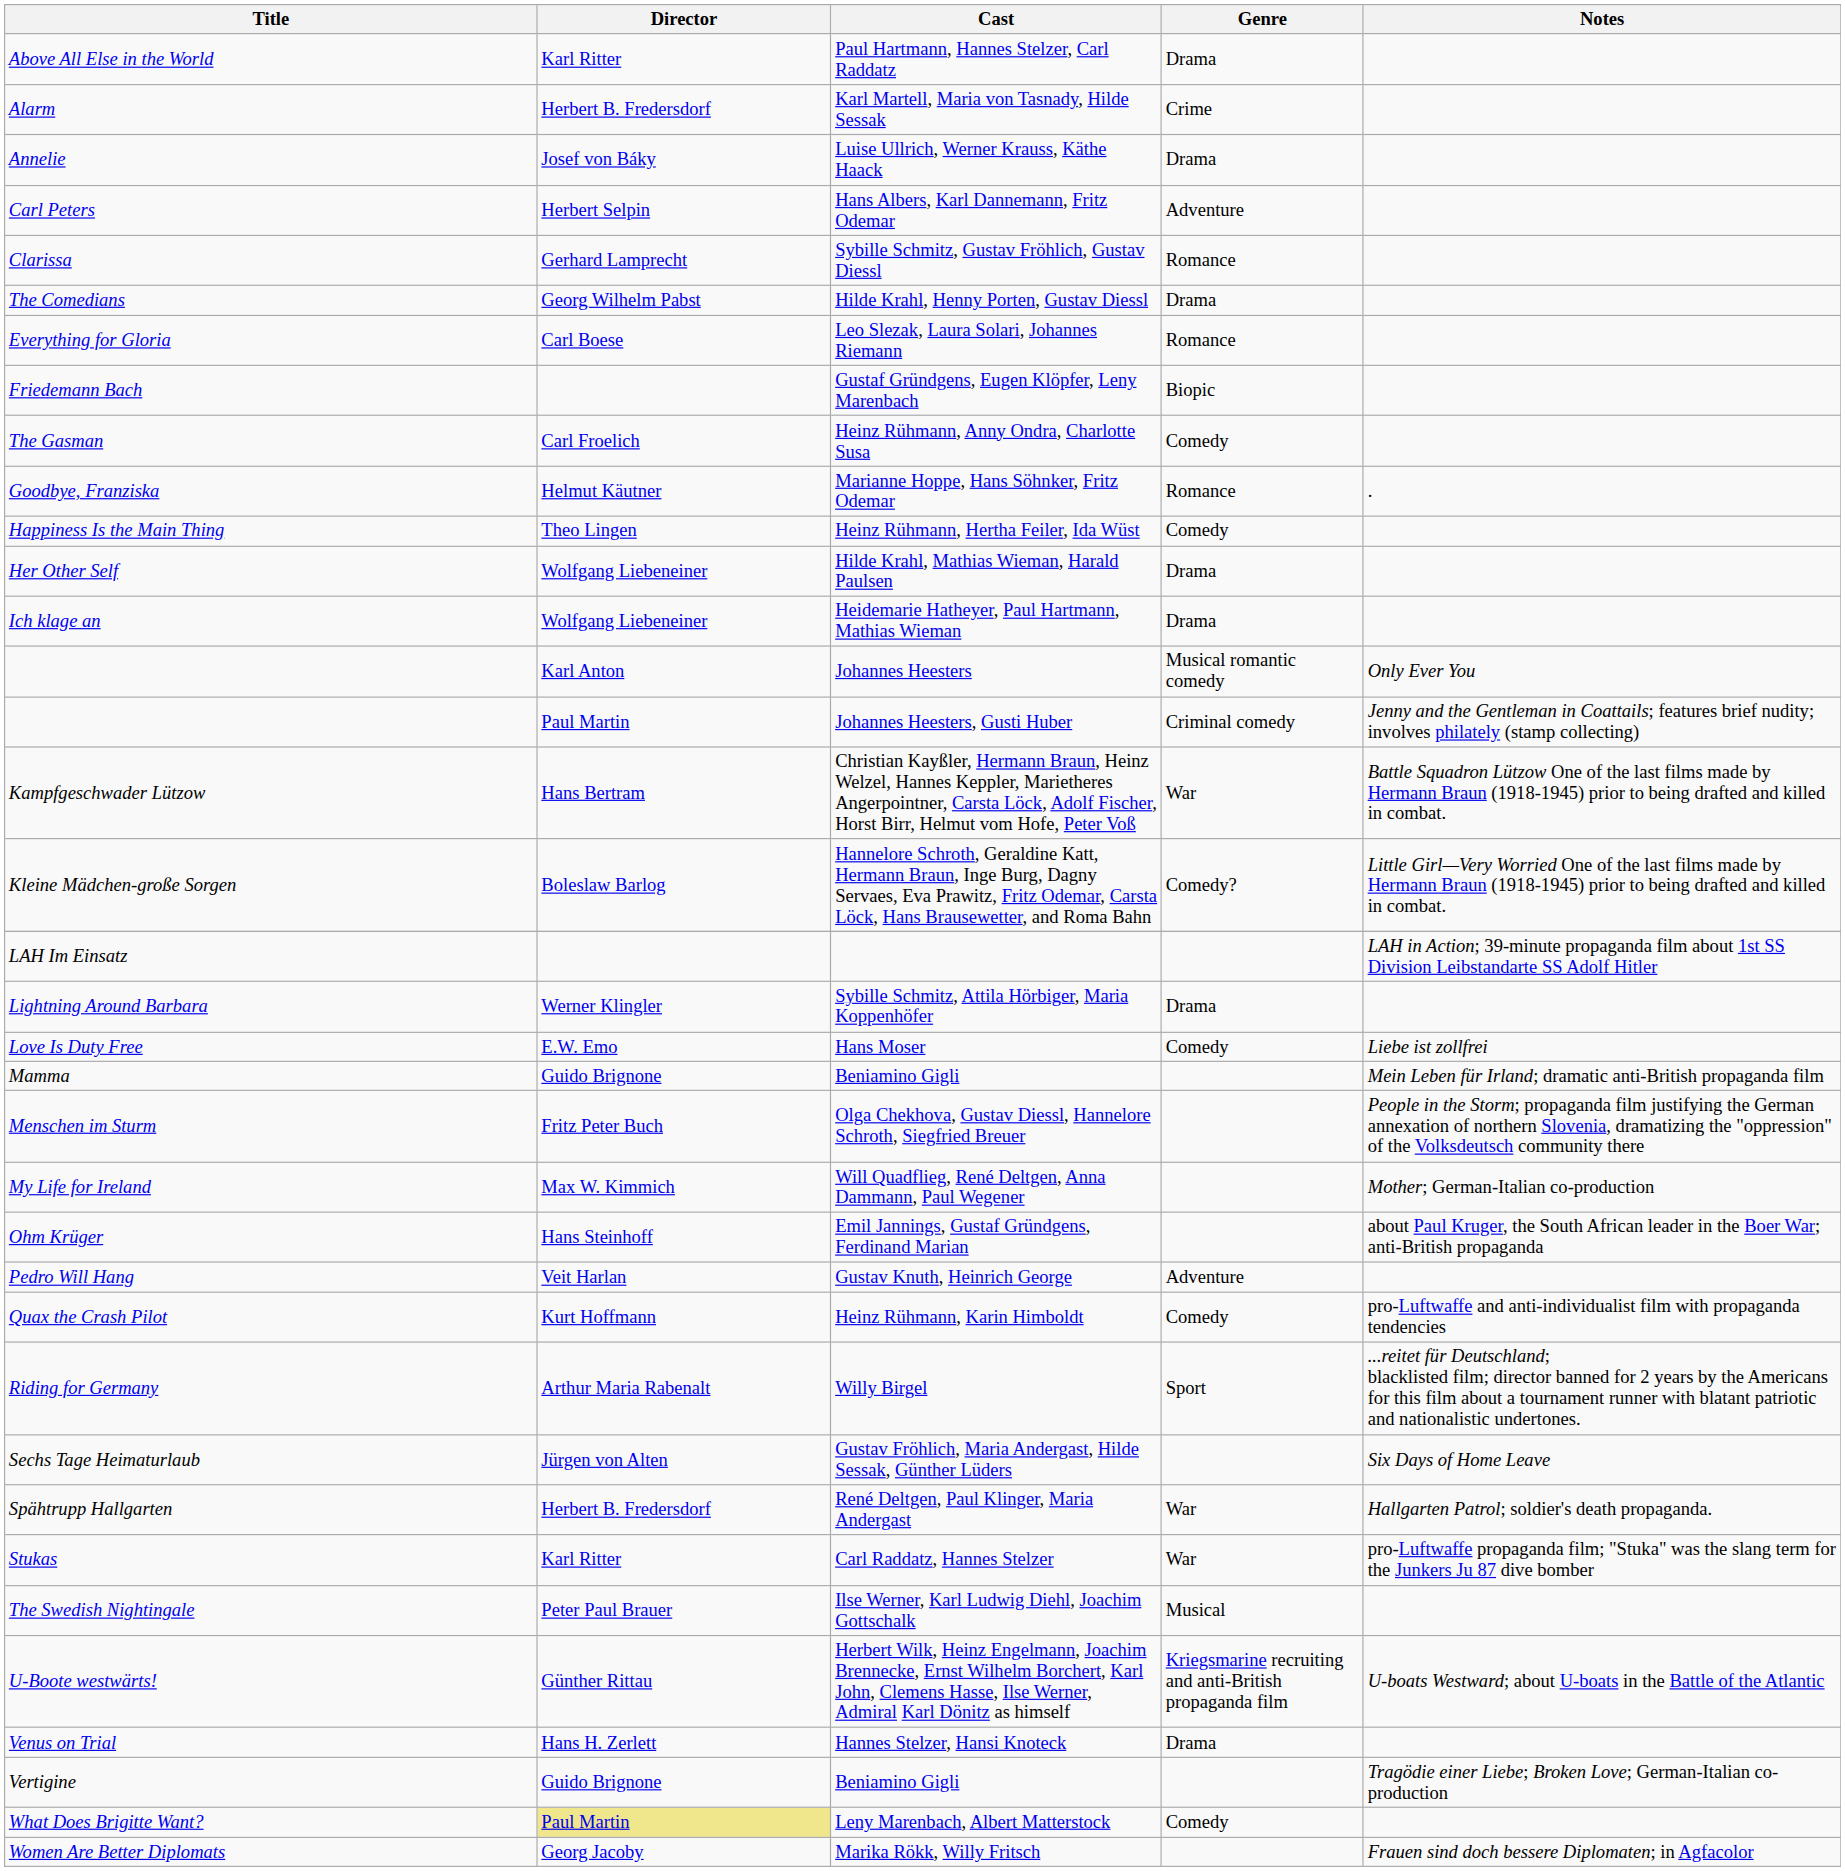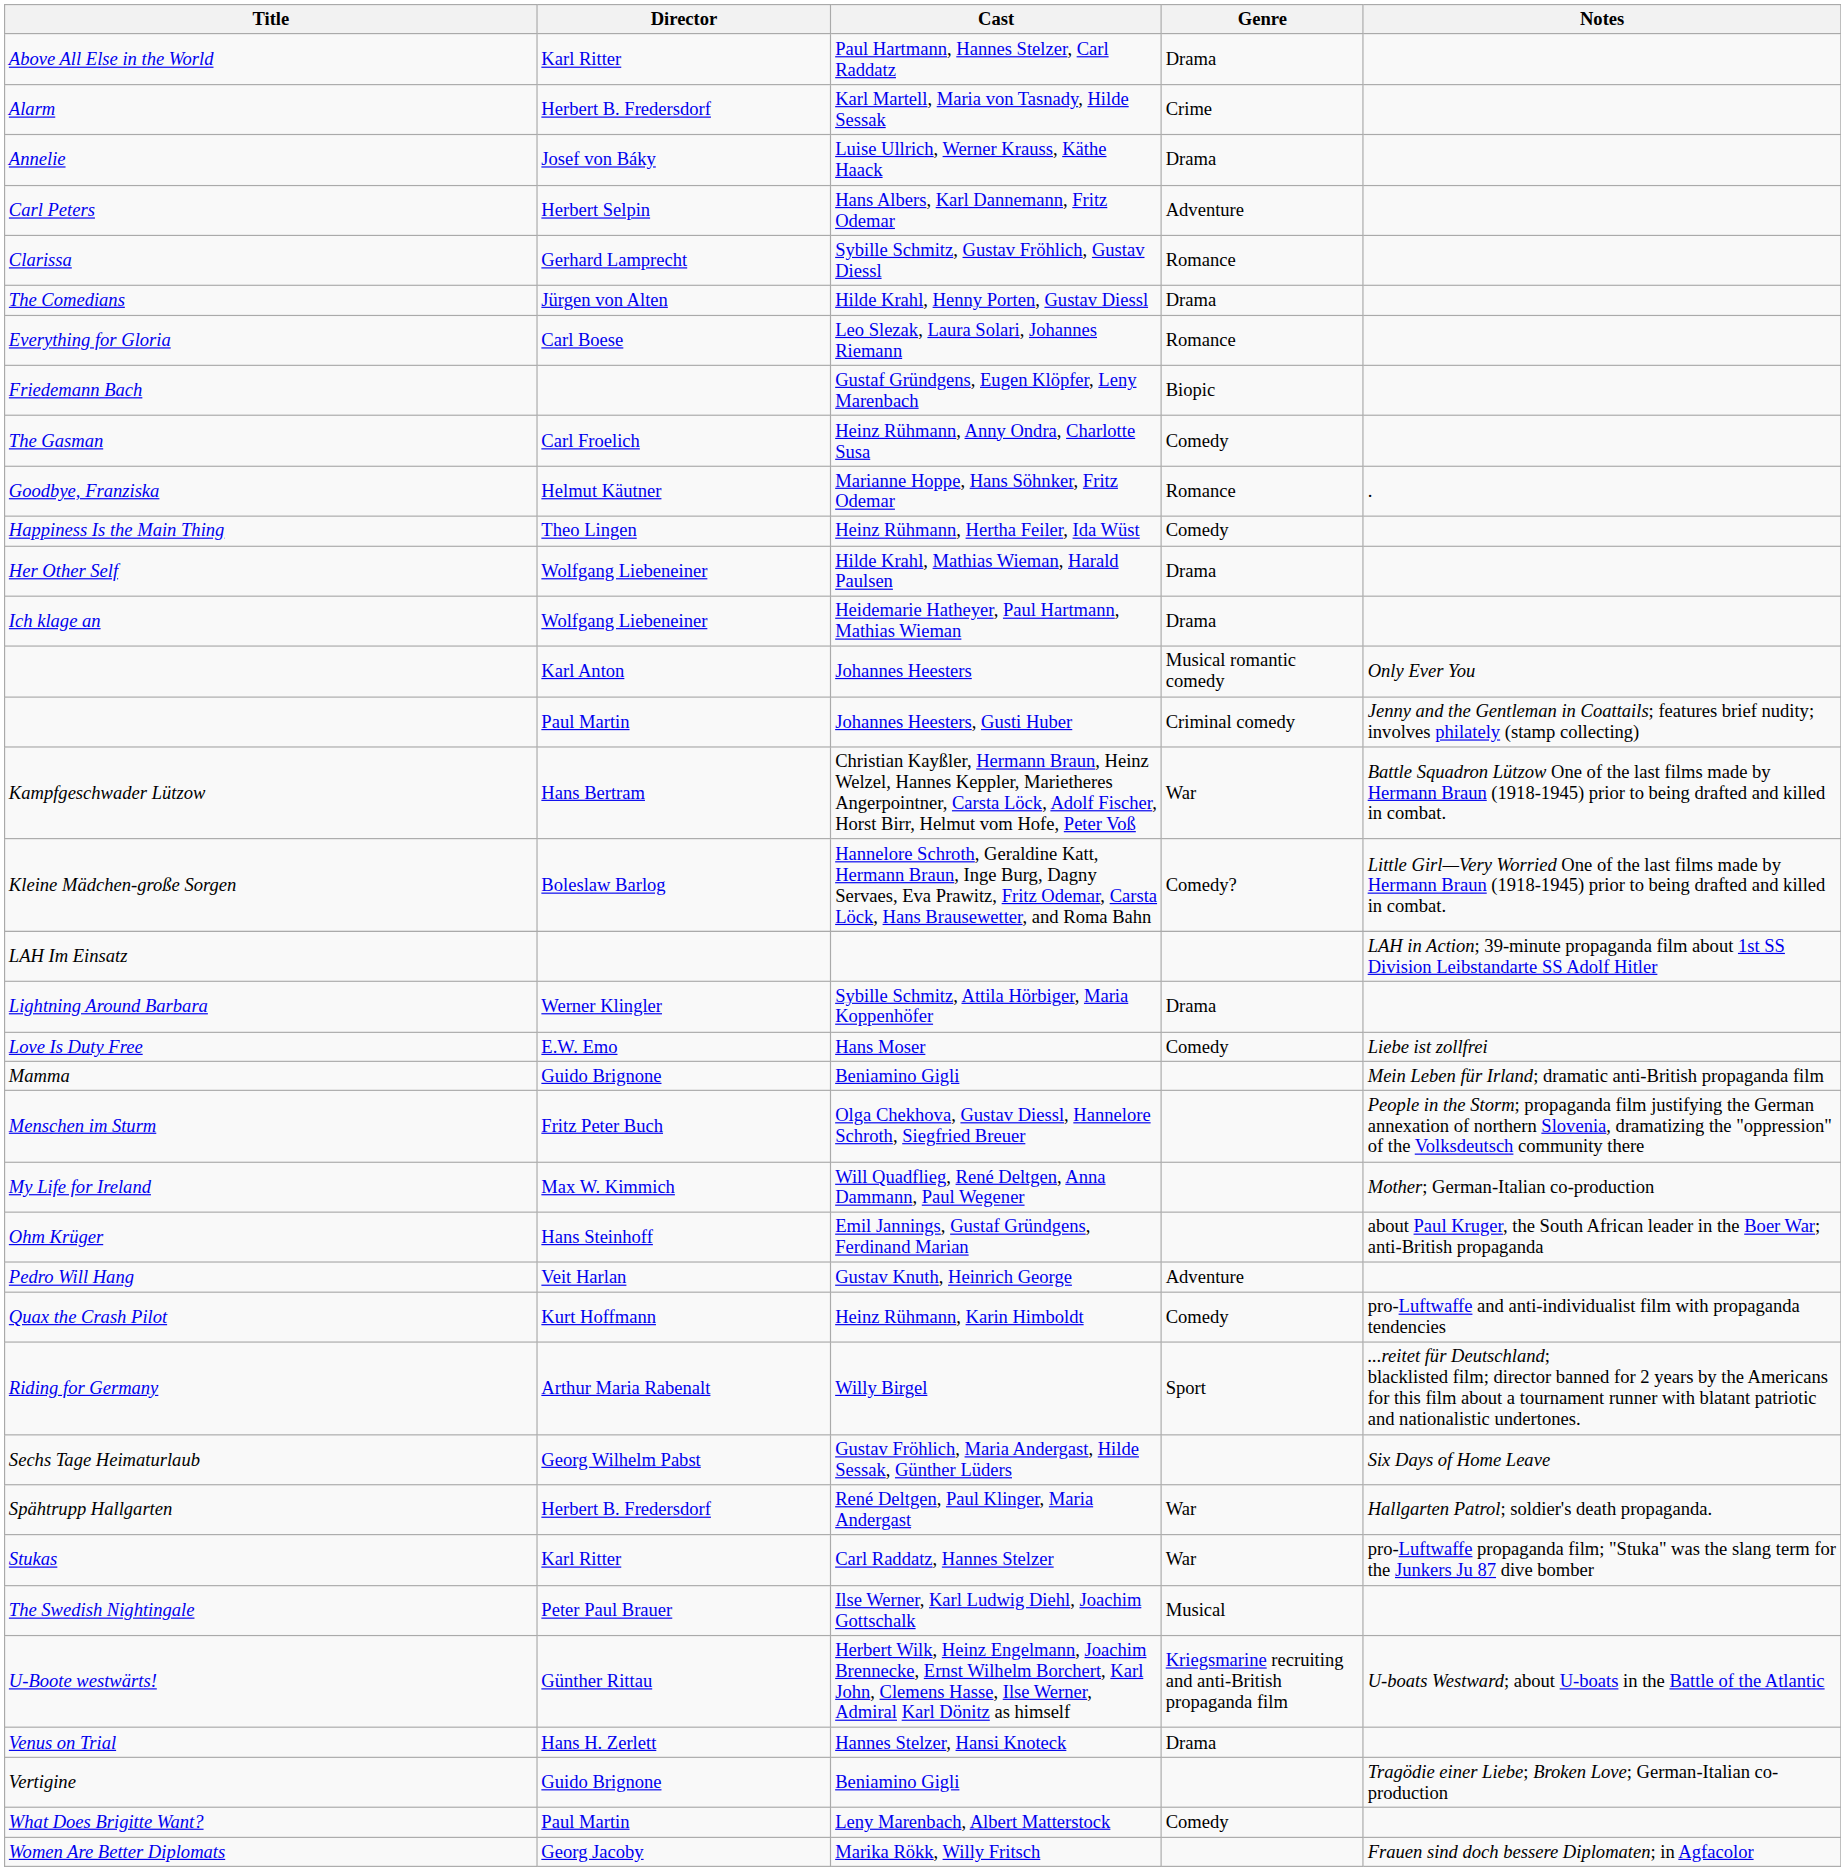The Comedians | Director: Georg Wilhelm Pabst -> Jürgen von Alten
Sechs Tage Heimaturlaub | Director: Jürgen von Alten -> Georg Wilhelm Pabst
What Does Brigitte Want? | Director: khaki background -> no background
